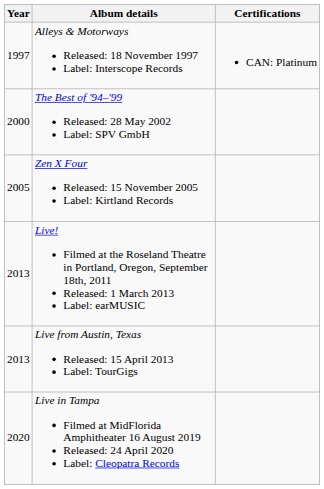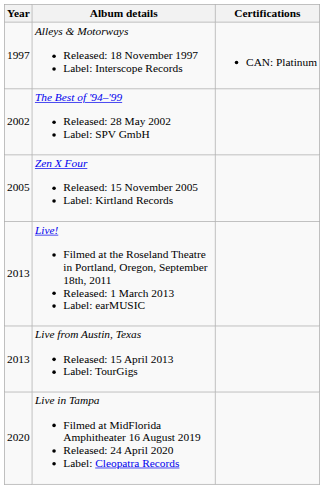The Best of '94–'99 Released: 28 May 2002 Label: SPV GmbH | Year: 2000 -> 2002
